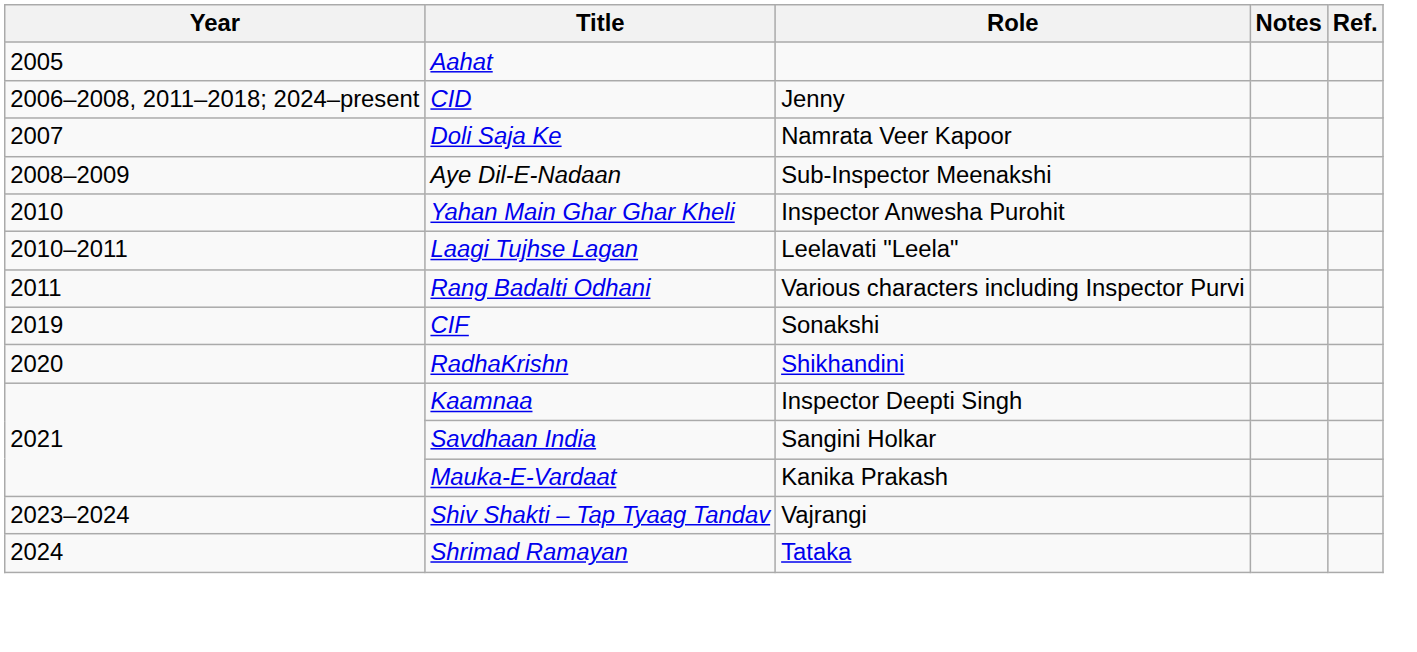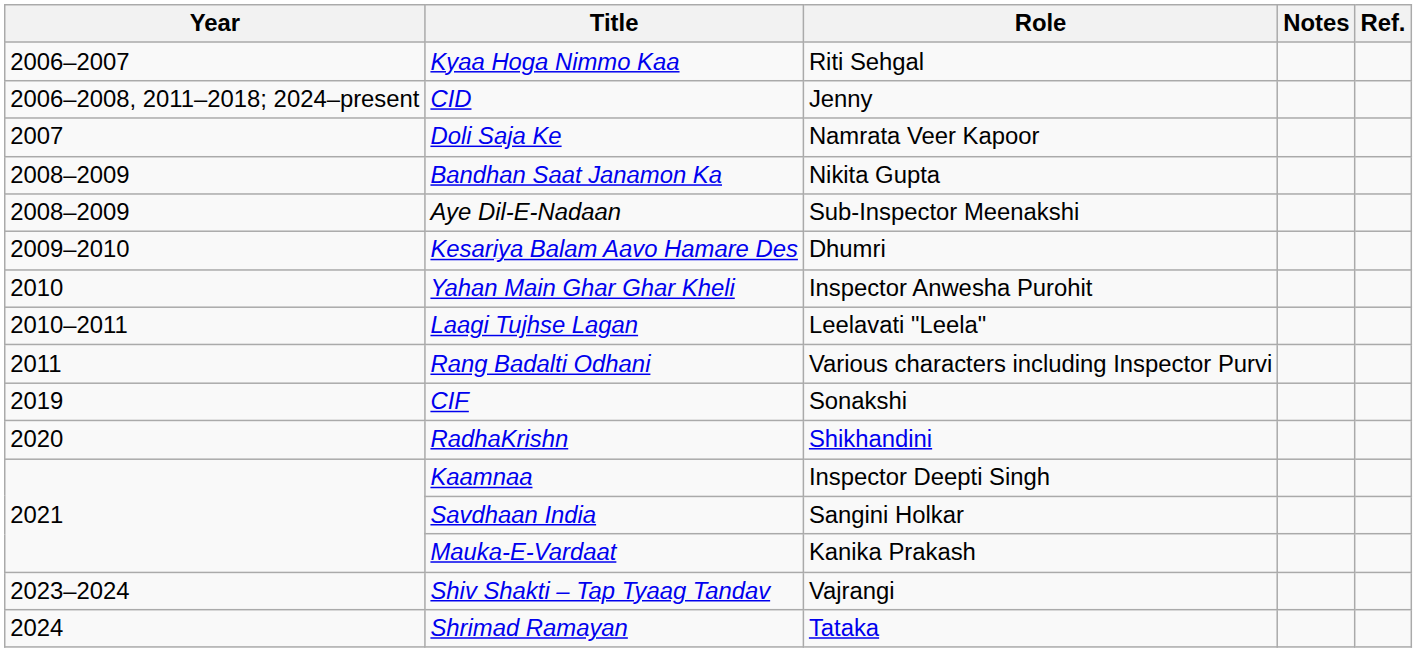- row: 2005 | Aahat
+ row: 2006–2007 | Kyaa Hoga Nimmo Kaa | Riti Sehgal
+ row: 2008–2009 | Bandhan Saat Janamon Ka | Nikita Gupta
+ row: 2009–2010 | Kesariya Balam Aavo Hamare Des | Dhumri
